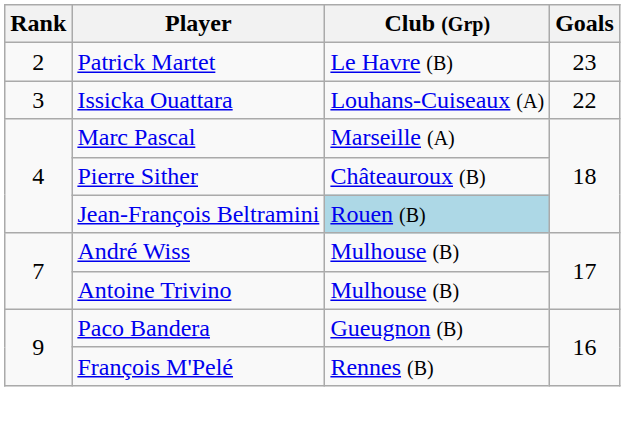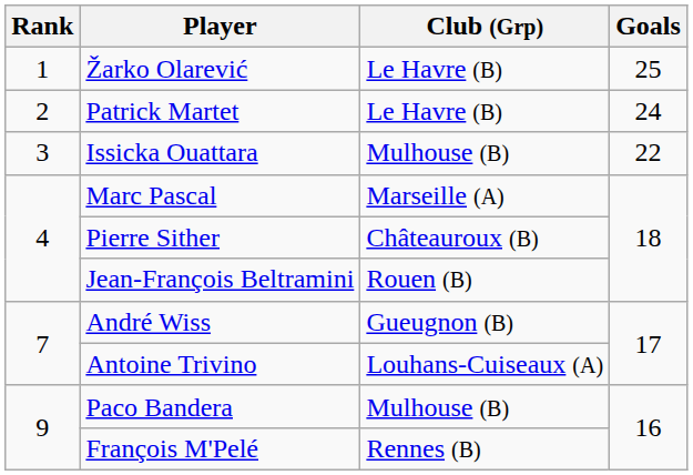+ row: 1 | Žarko Olarević | Le Havre (B) | 25
Patrick Martet | Goals: 23 -> 24
Issicka Ouattara | Club (Grp): Louhans-Cuiseaux (A) -> Mulhouse (B)
Jean-François Beltramini | Club (Grp): lightblue background -> no background
André Wiss | Club (Grp): Mulhouse (B) -> Gueugnon (B)
Antoine Trivino | Club (Grp): Mulhouse (B) -> Louhans-Cuiseaux (A)
Paco Bandera | Club (Grp): Gueugnon (B) -> Mulhouse (B)
